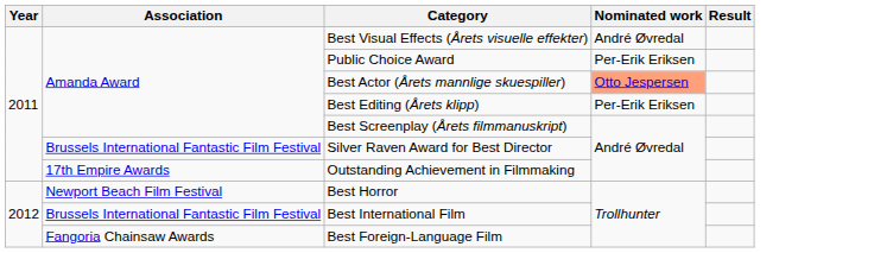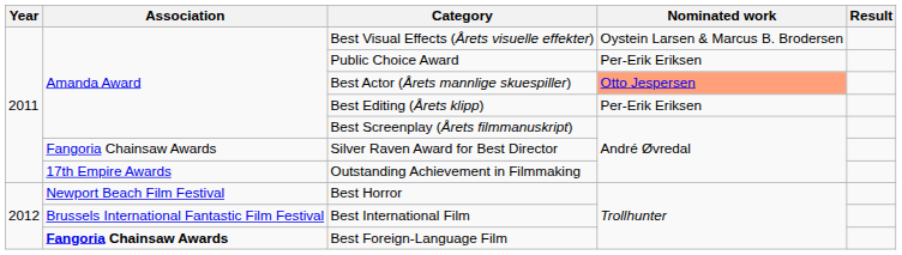Best Visual Effects (Årets visuelle effekter) | Nominated work: André Øvredal -> Oystein Larsen & Marcus B. Brodersen
Silver Raven Award for Best Director | Association: Brussels International Fantastic Film Festival -> Fangoria Chainsaw Awards
Best Foreign-Language Film | Association: normal -> bold
